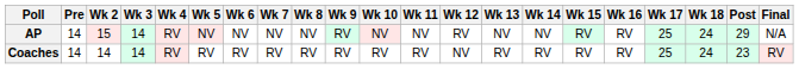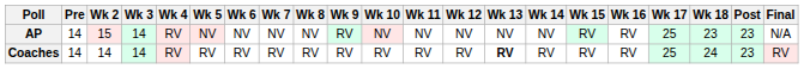AP | Wk 12: RV -> NV
AP | Wk 18: 24 -> 23
AP | Post: 29 -> 23
Coaches | Wk 12: NV -> RV
Coaches | Wk 13: normal -> bold
